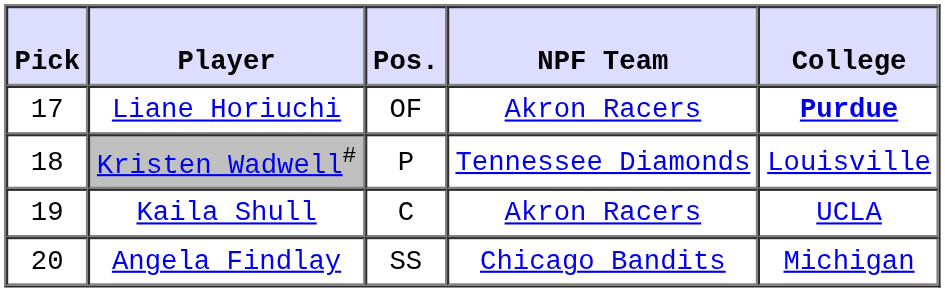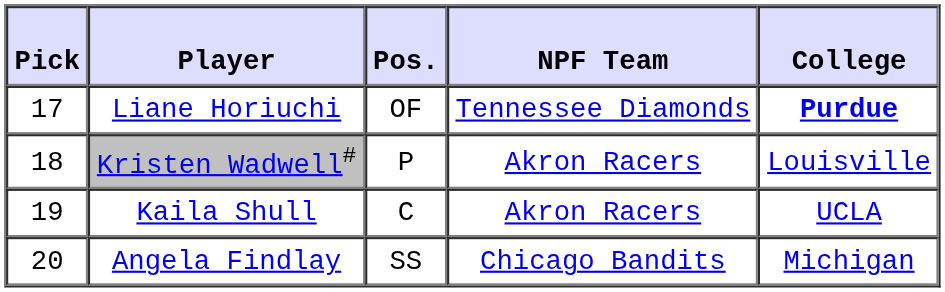Liane Horiuchi | NPF Team: Akron Racers -> Tennessee Diamonds
Kristen Wadwell# | NPF Team: Tennessee Diamonds -> Akron Racers
